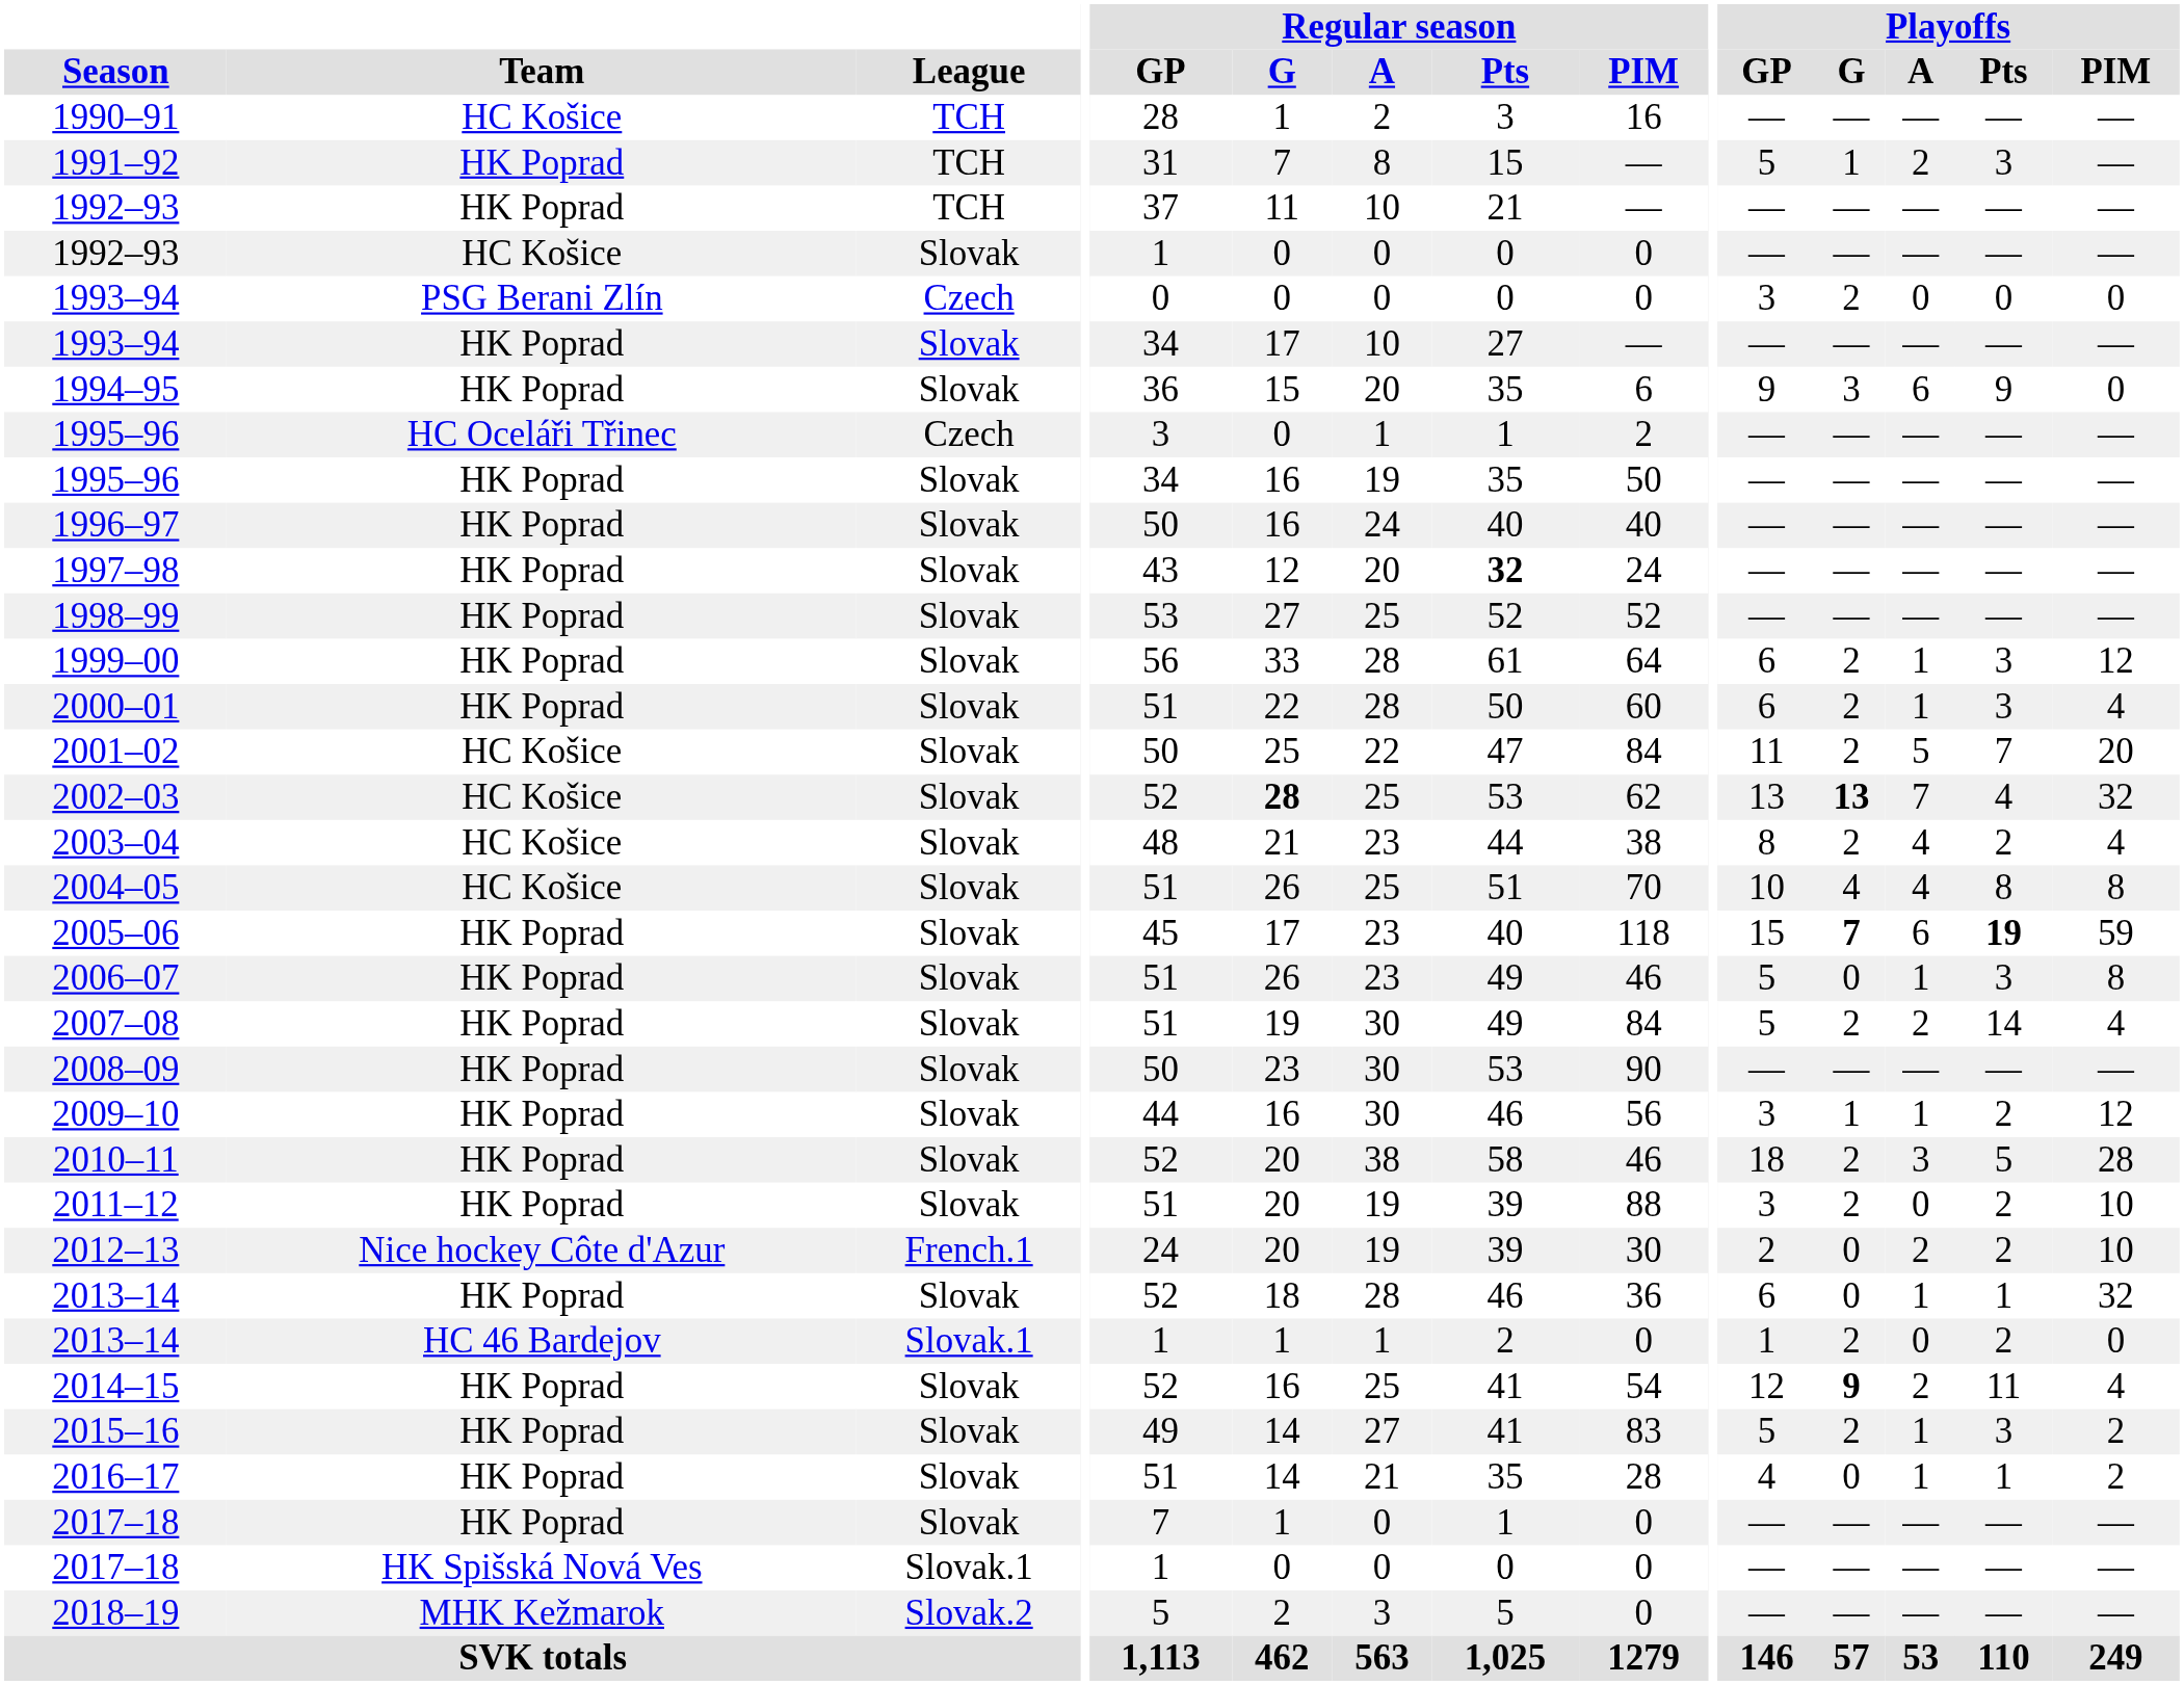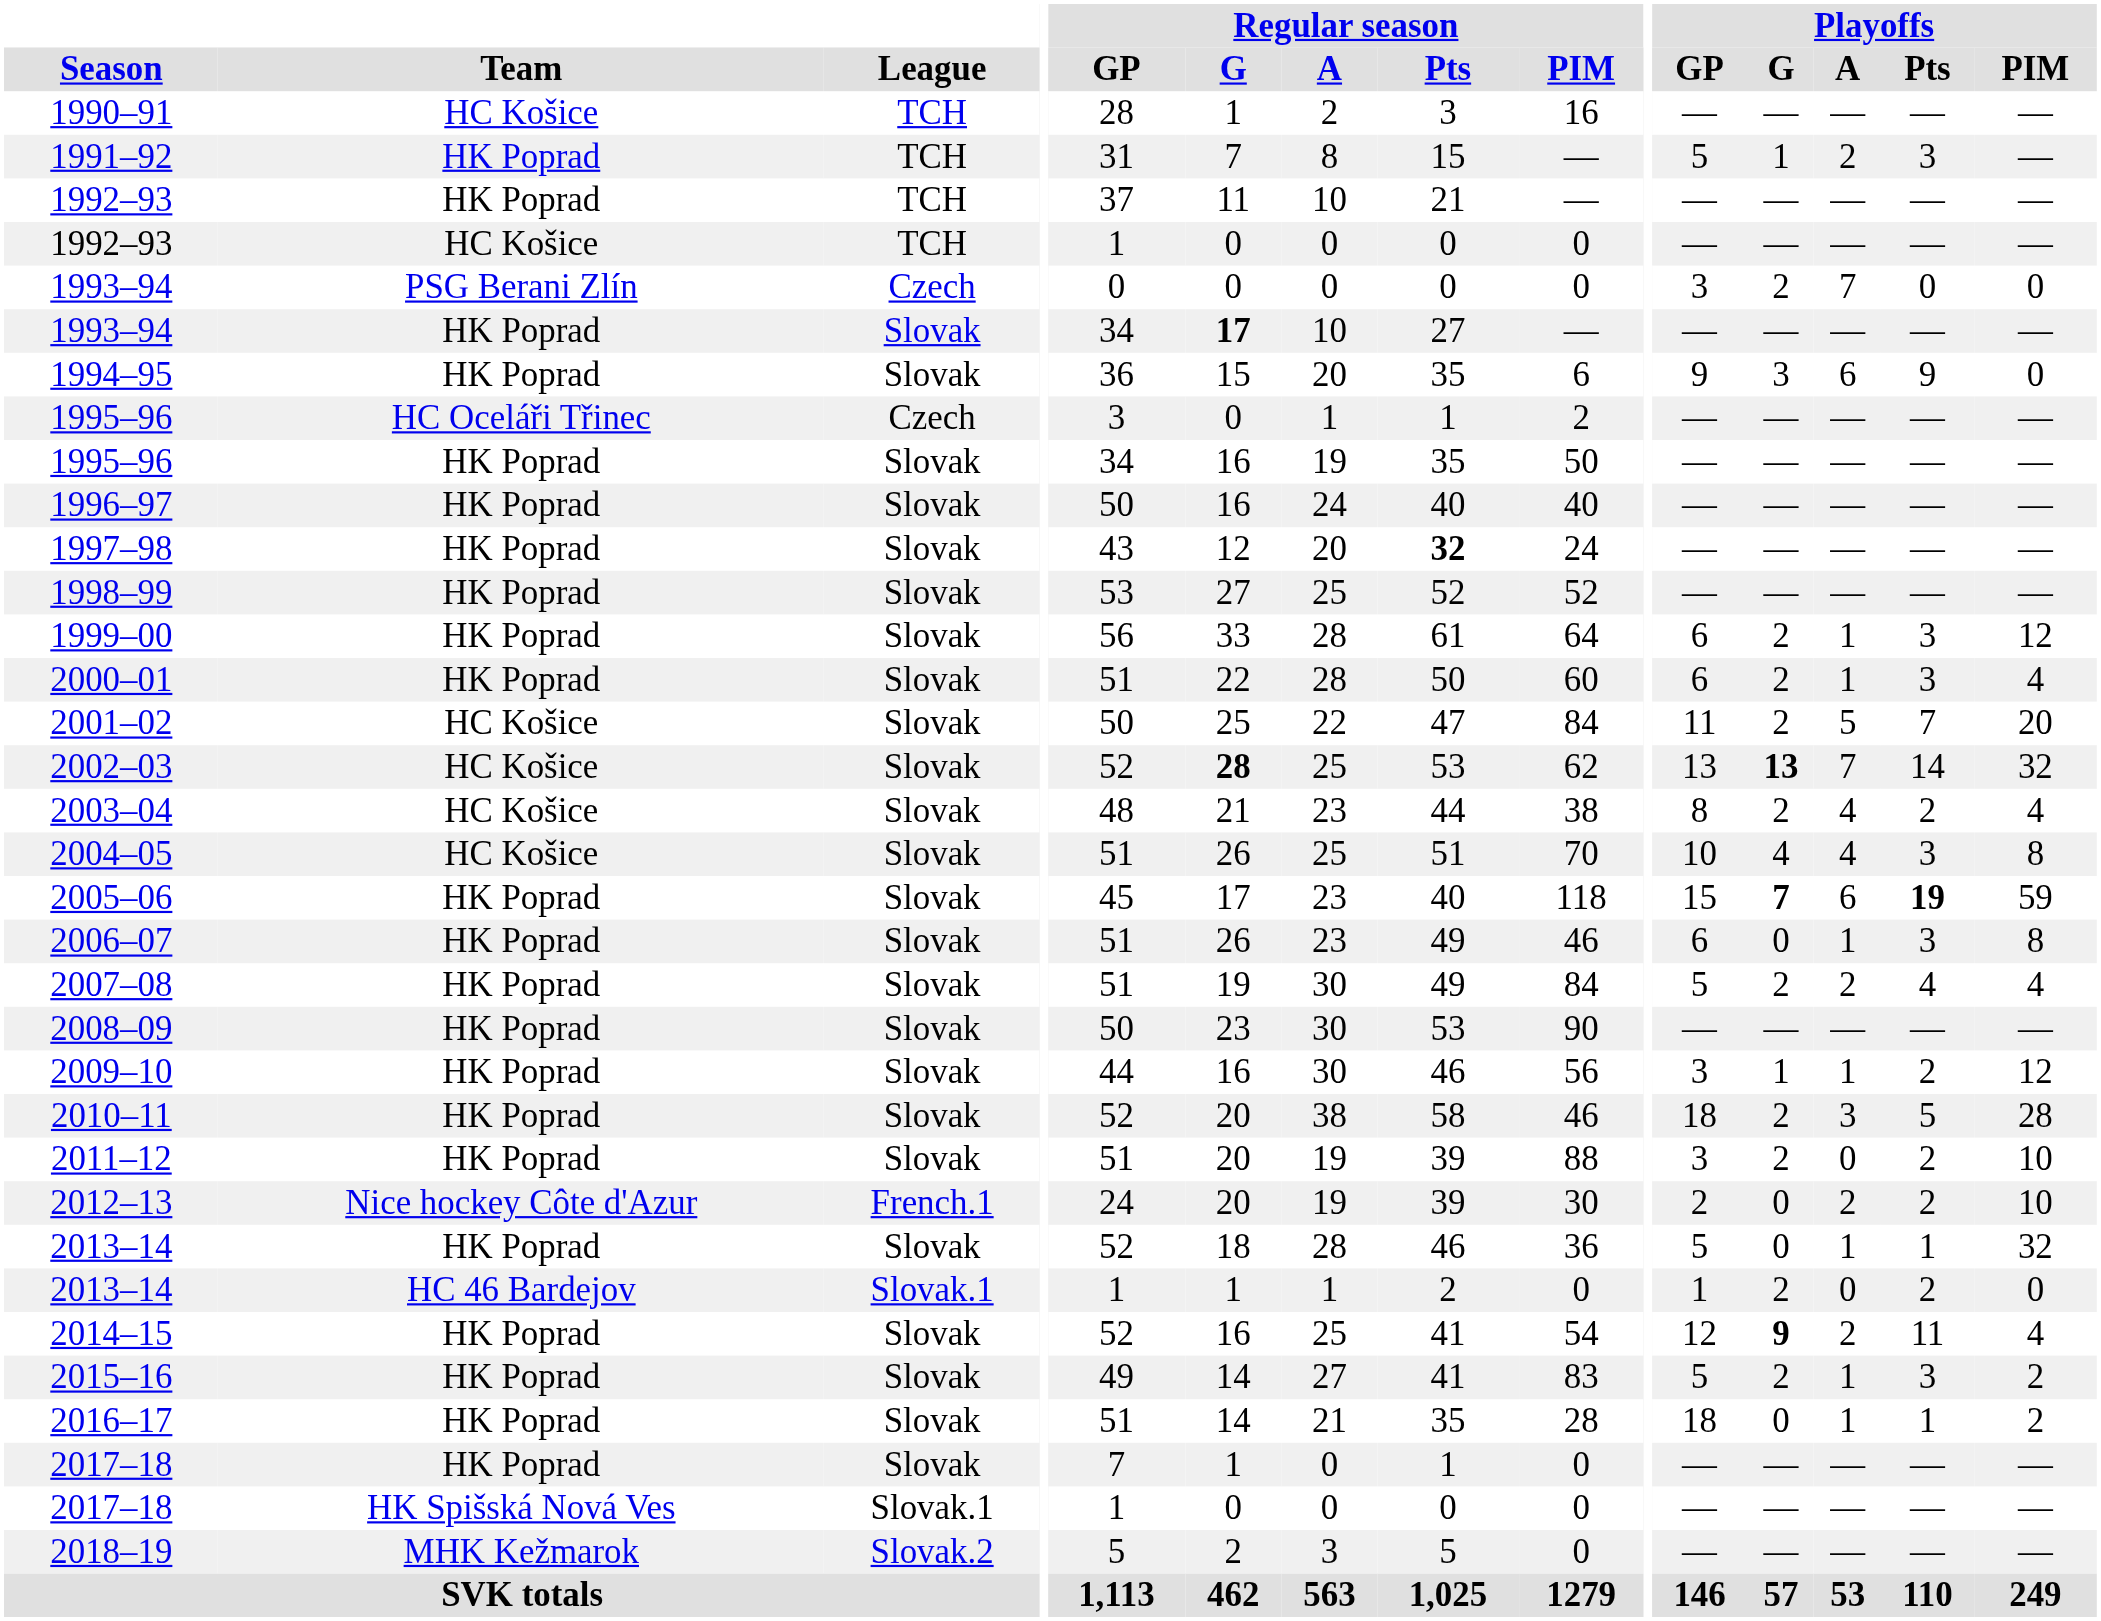1992–93 / HC Košice | League: Slovak -> TCH
1993–94 / PSG Berani Zlín | Playoffs / A: 0 -> 7
1993–94 / HK Poprad | Regular season / G: normal -> bold
2002–03 | Playoffs / Pts: 4 -> 14
2004–05 | Playoffs / Pts: 8 -> 3
2006–07 | Playoffs / GP: 5 -> 6
2007–08 | Playoffs / Pts: 14 -> 4
2013–14 / HK Poprad | Playoffs / GP: 6 -> 5
2016–17 | Playoffs / GP: 4 -> 18
